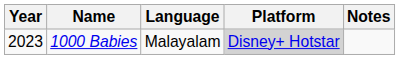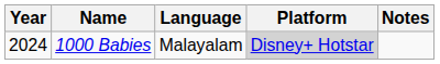1000 Babies | Year: 2023 -> 2024
